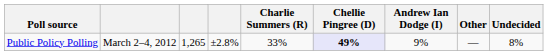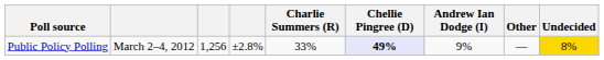Public Policy Polling | column 3: 1,265 -> 1,256
Public Policy Polling | Undecided: no background -> gold background
